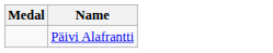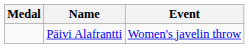+ column: Event | Women's javelin throw
